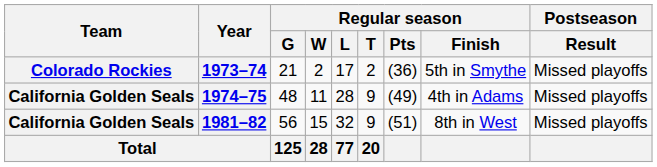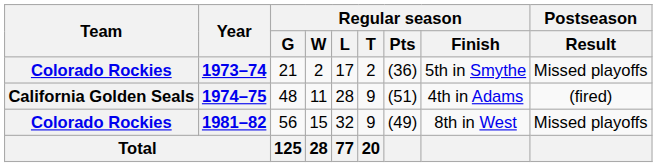1974–75 | Regular season / Pts: (49) -> (51)
1974–75 | Postseason / Result: Missed playoffs -> (fired)
1981–82 | Team: California Golden Seals -> Colorado Rockies
1981–82 | Regular season / Pts: (51) -> (49)
